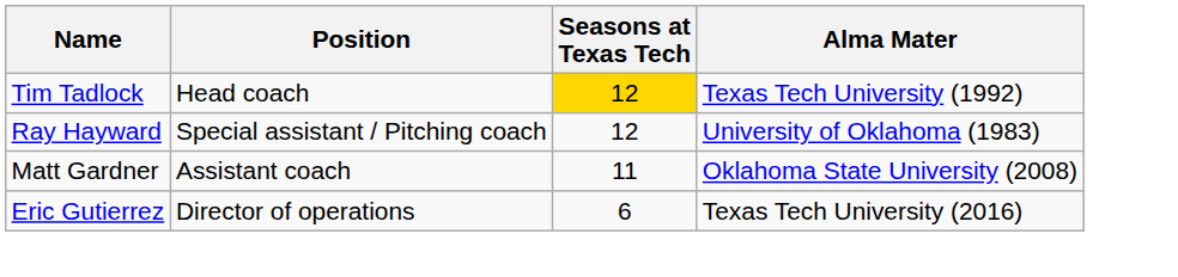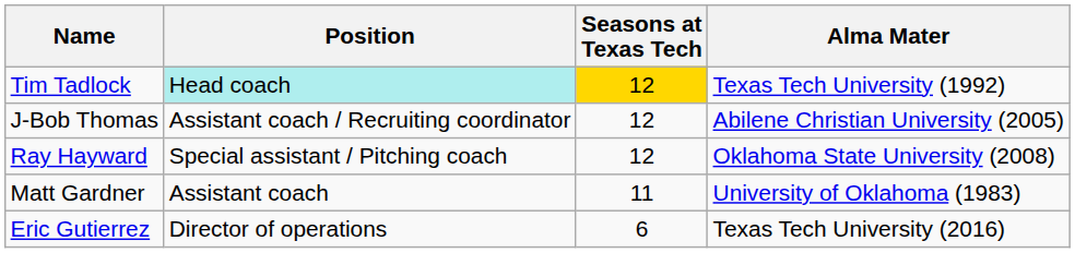Tim Tadlock | Position: no background -> paleturquoise background
+ row: J-Bob Thomas | Assistant coach / Recruiting coordinator | 12 | Abilene Christian University (2005)
Ray Hayward | Alma Mater: University of Oklahoma (1983) -> Oklahoma State University (2008)
Matt Gardner | Alma Mater: Oklahoma State University (2008) -> University of Oklahoma (1983)
